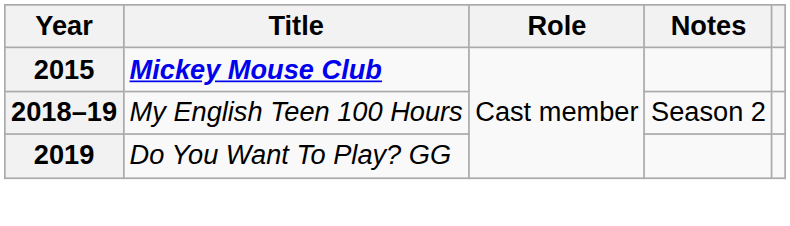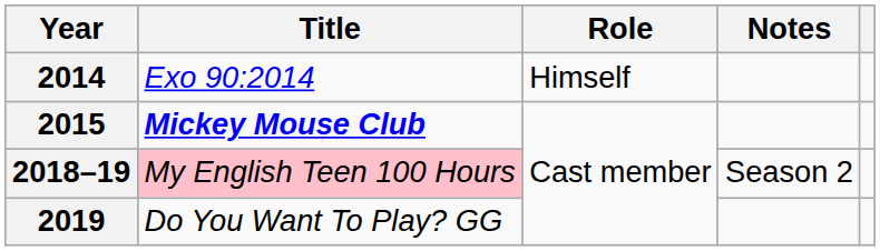+ row: 2014 | Exo 90:2014 | Himself
2018–19 | Title: no background -> pink background
